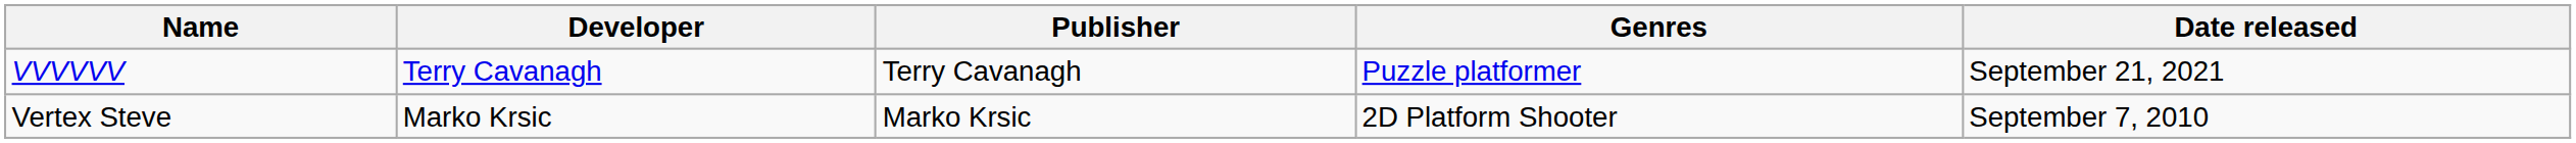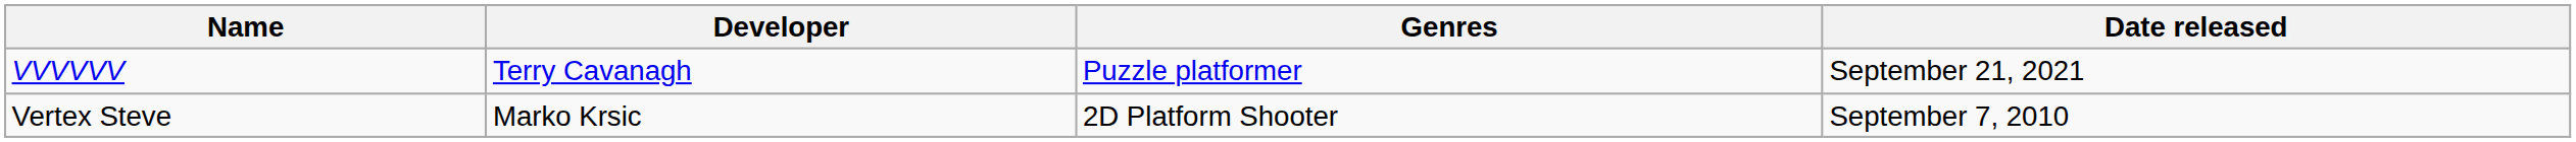- column: Publisher | Terry Cavanagh | Marko Krsic
